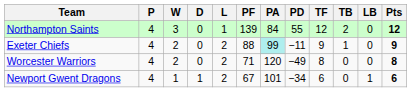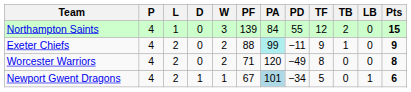columns swapped: W <-> L
Northampton Saints | Pts: 12 -> 15
Newport Gwent Dragons | PA: no background -> lightblue background
Newport Gwent Dragons | TF: 6 -> 5
